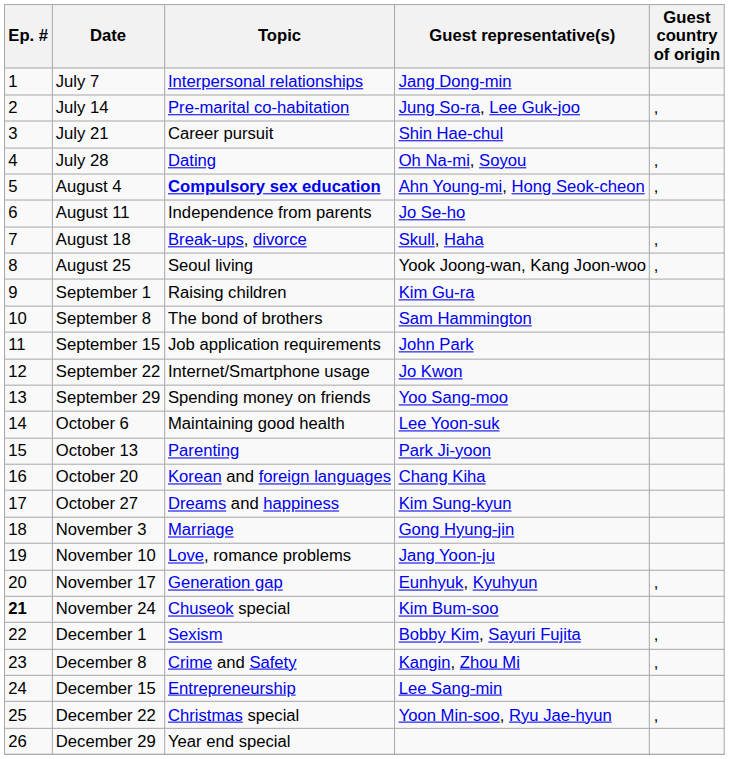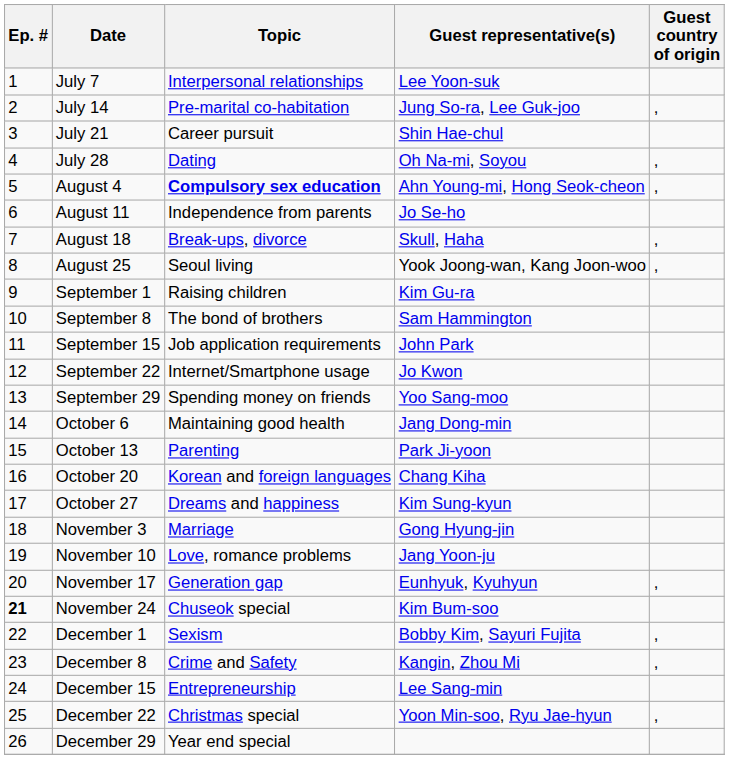July 7 | Guest representative(s): Jang Dong-min -> Lee Yoon-suk
October 6 | Guest representative(s): Lee Yoon-suk -> Jang Dong-min
